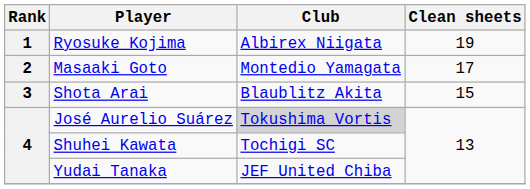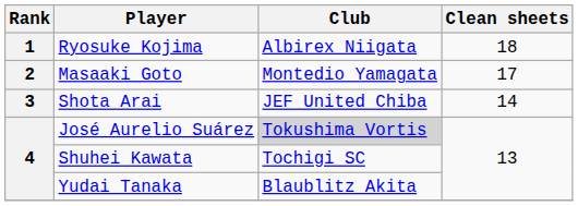Ryosuke Kojima | Clean sheets: 19 -> 18
Shota Arai | Club: Blaublitz Akita -> JEF United Chiba
Shota Arai | Clean sheets: 15 -> 14
Yudai Tanaka | Club: JEF United Chiba -> Blaublitz Akita
